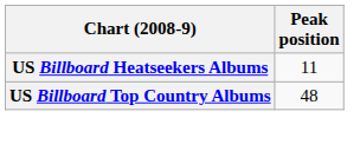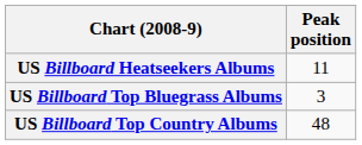+ row: US Billboard Top Bluegrass Albums | 3
